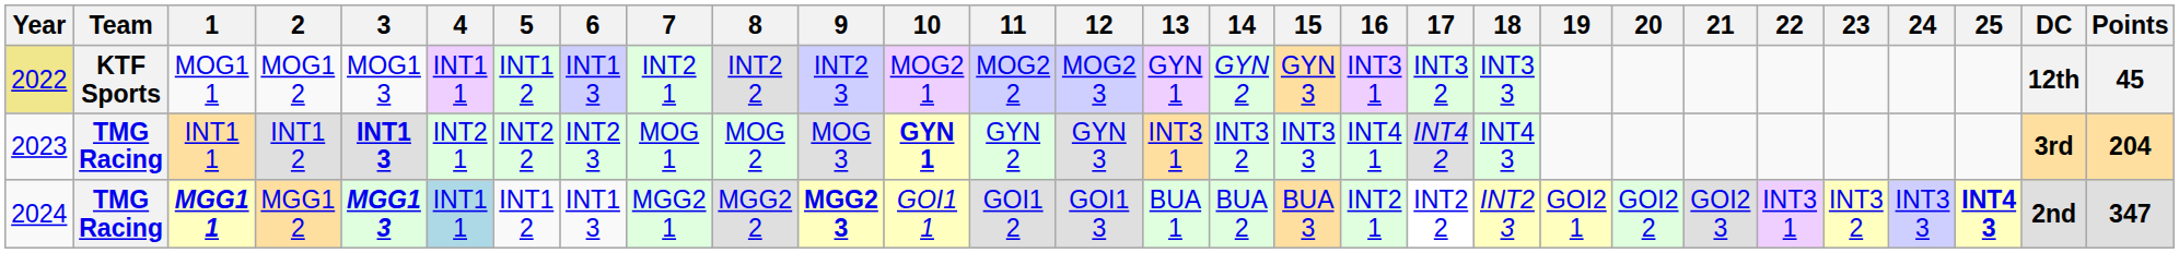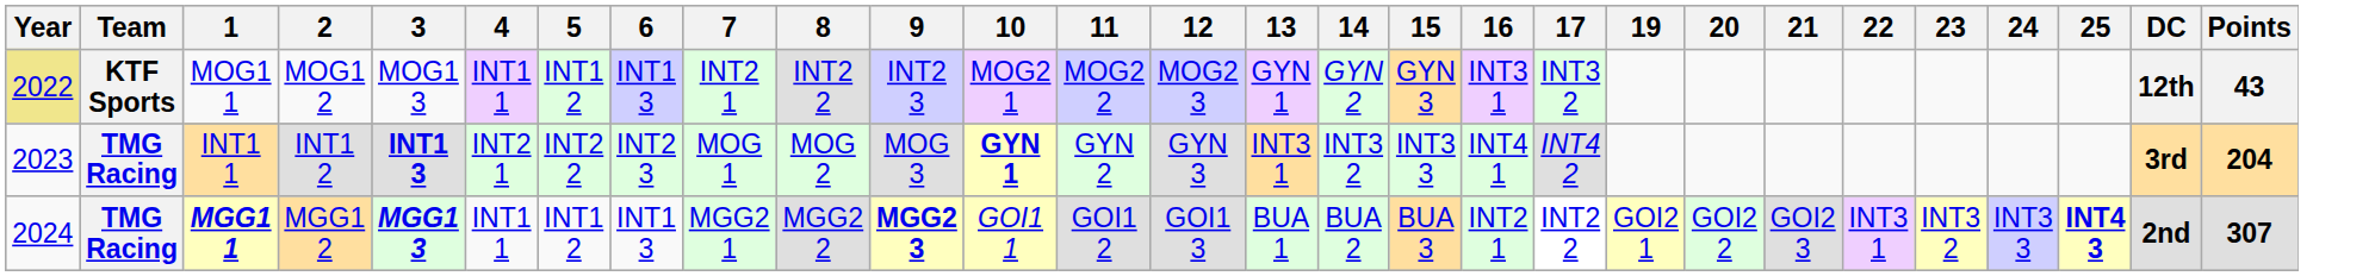- column: 18 | INT3 3 | INT4 3 | INT2 3
MOG1 1 | Points: 45 -> 43
MGG1 1 | 4: lightblue background -> no background
MGG1 1 | Points: 347 -> 307
